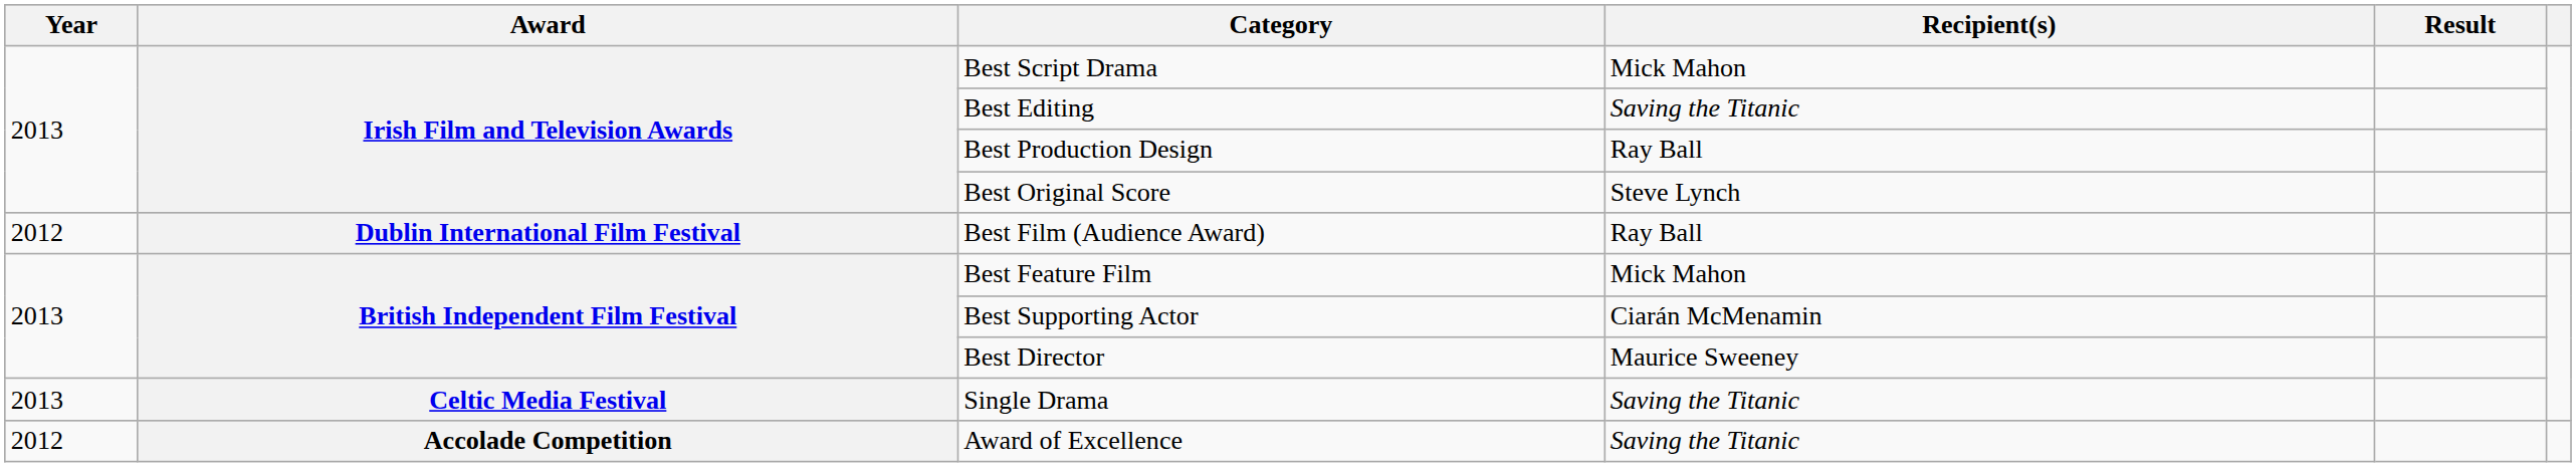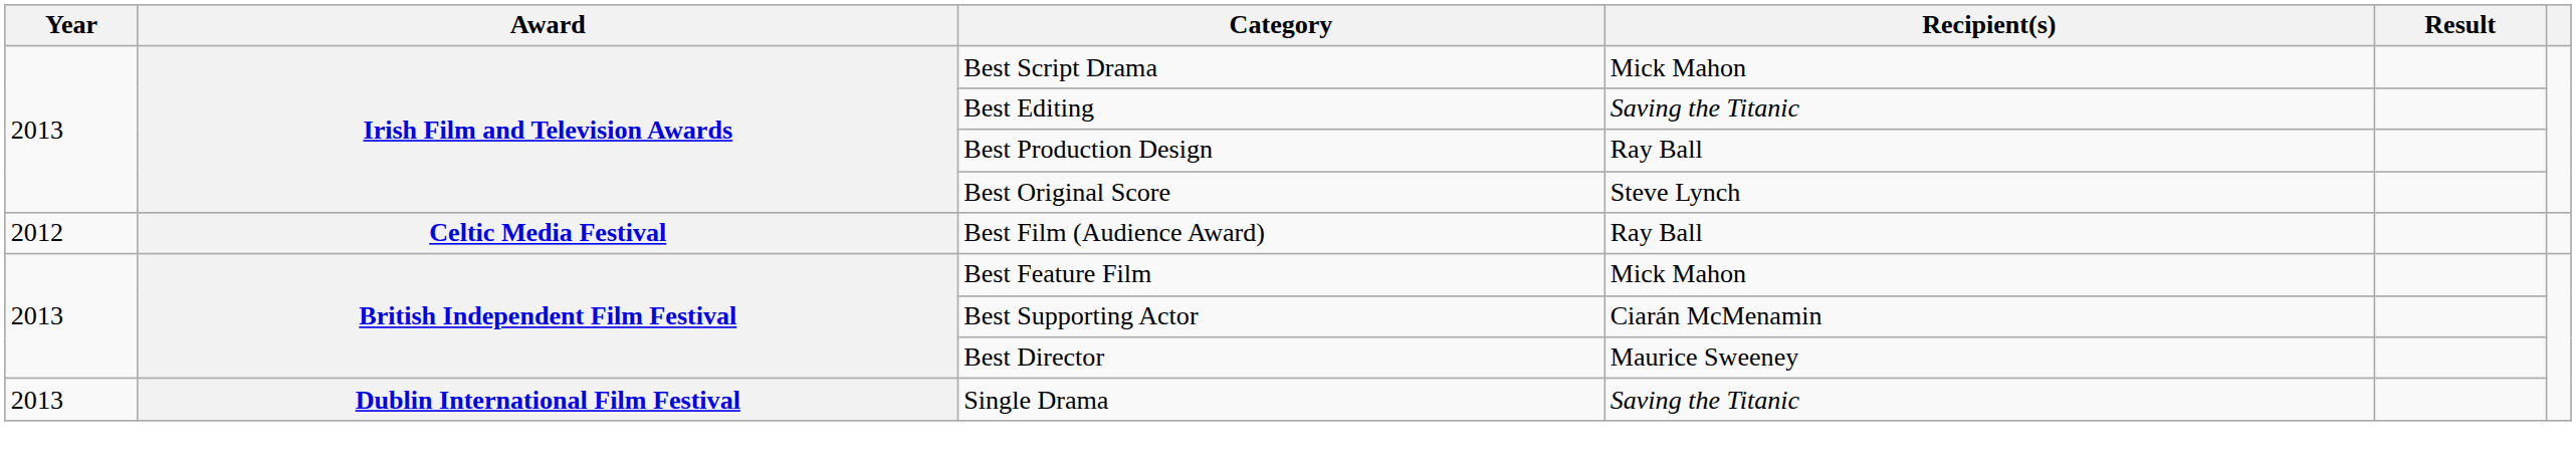Best Film (Audience Award) | Award: Dublin International Film Festival -> Celtic Media Festival
Single Drama | Award: Celtic Media Festival -> Dublin International Film Festival
- row: 2012 | Accolade Competition | Award of Excellence | Saving the Titanic
